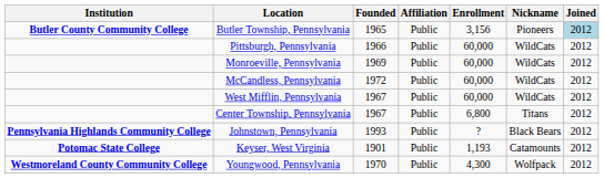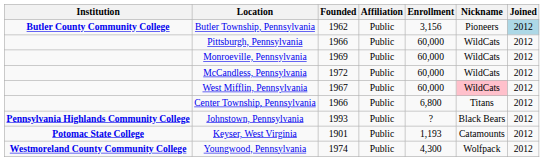Butler Township, Pennsylvania | Founded: 1965 -> 1962
West Mifflin, Pennsylvania | Nickname: no background -> pink background
Center Township, Pennsylvania | Founded: 1967 -> 1966
Youngwood, Pennsylvania | Founded: 1970 -> 1974
